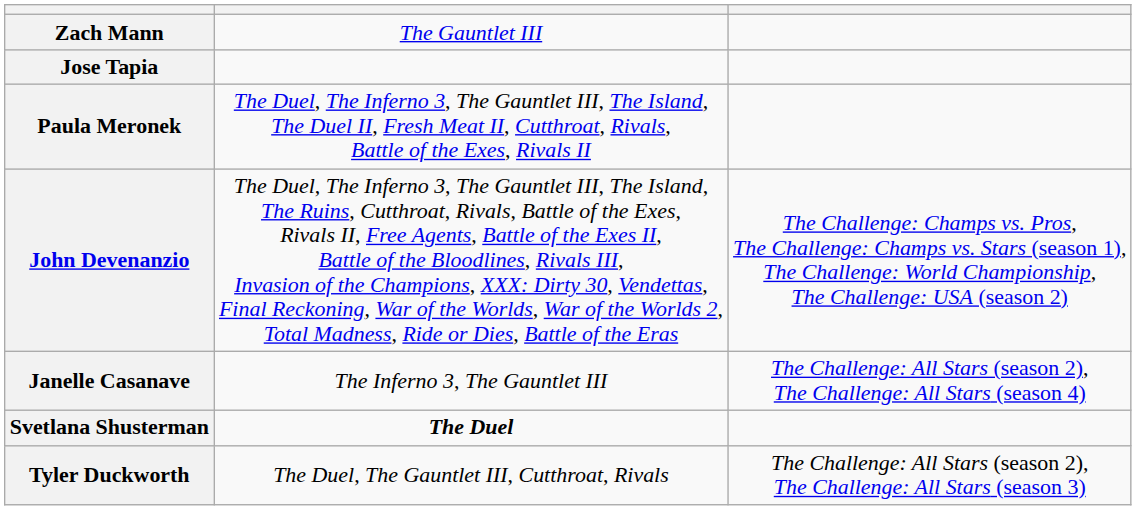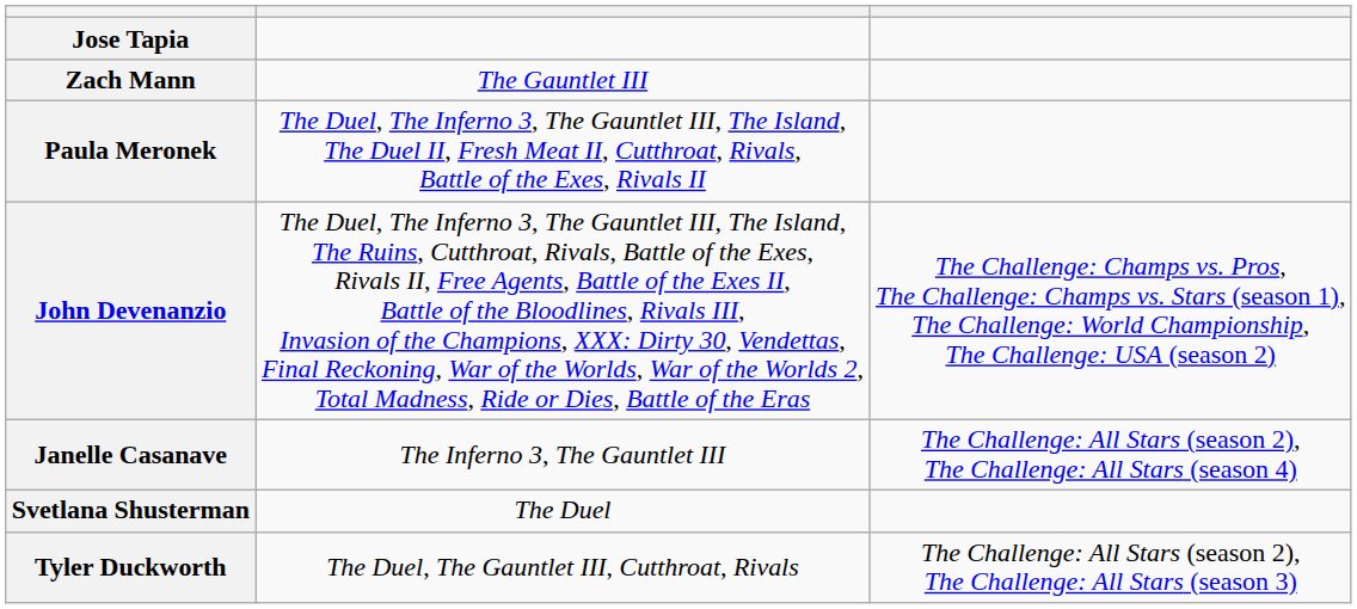rows swapped: Zach Mann <-> Jose Tapia
Svetlana Shusterman | column 2: bold -> normal
